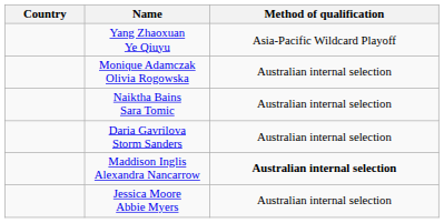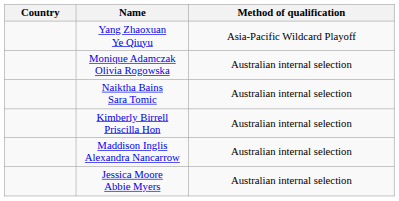+ row: Kimberly Birrell Priscilla Hon | Australian internal selection
- row: Daria Gavrilova Storm Sanders | Australian internal selection
Maddison Inglis Alexandra Nancarrow | Method of qualification: bold -> normal
